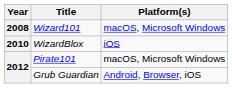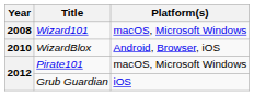WizardBlox | Platform(s): iOS -> Android, Browser, iOS
Grub Guardian | Platform(s): Android, Browser, iOS -> iOS
